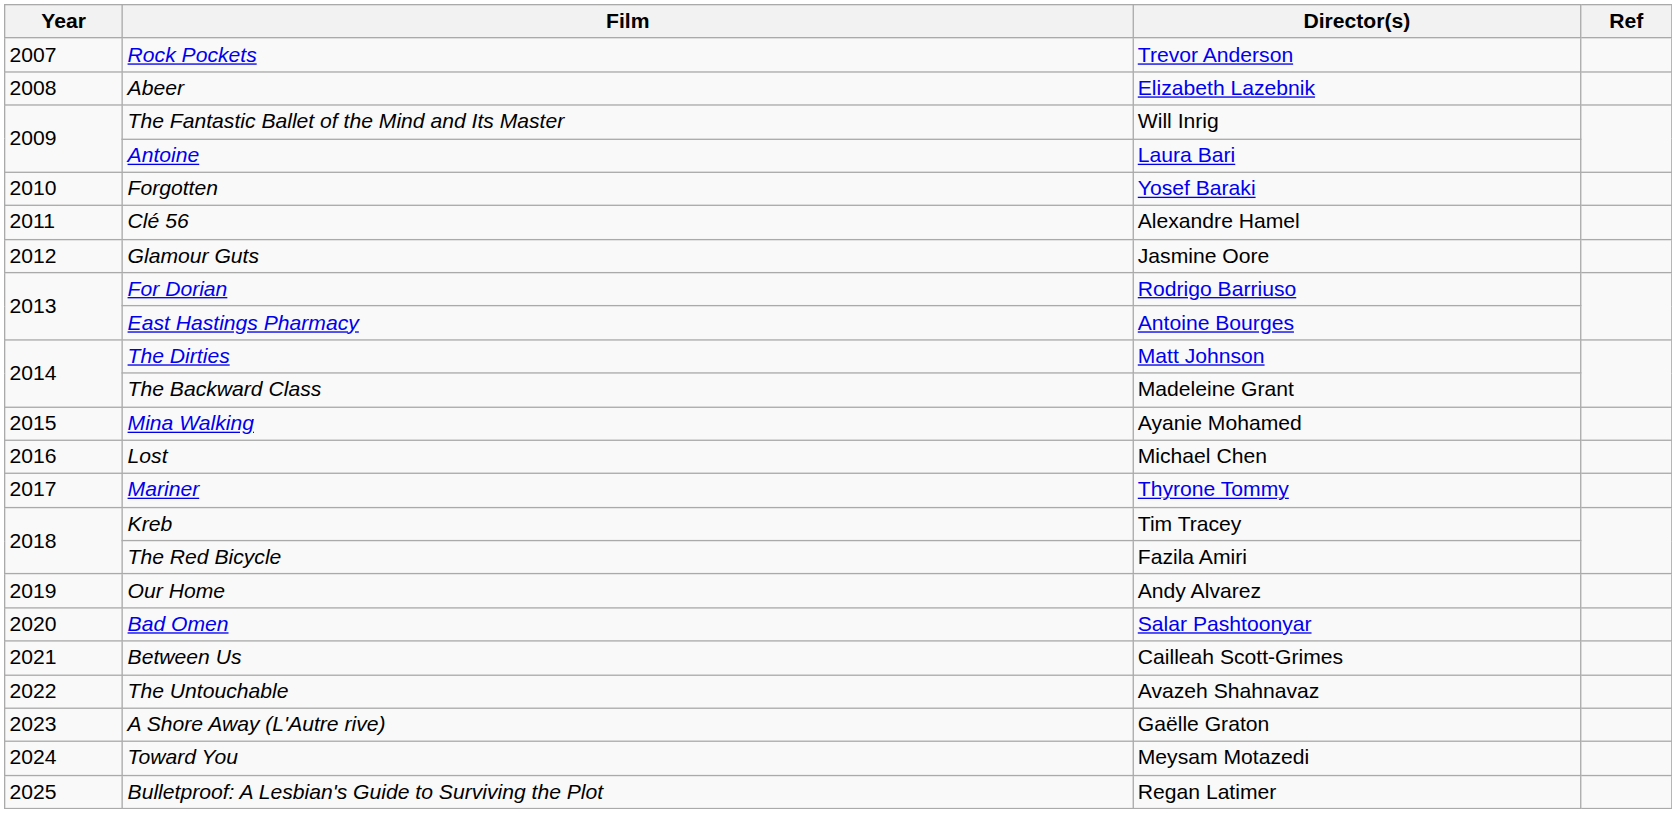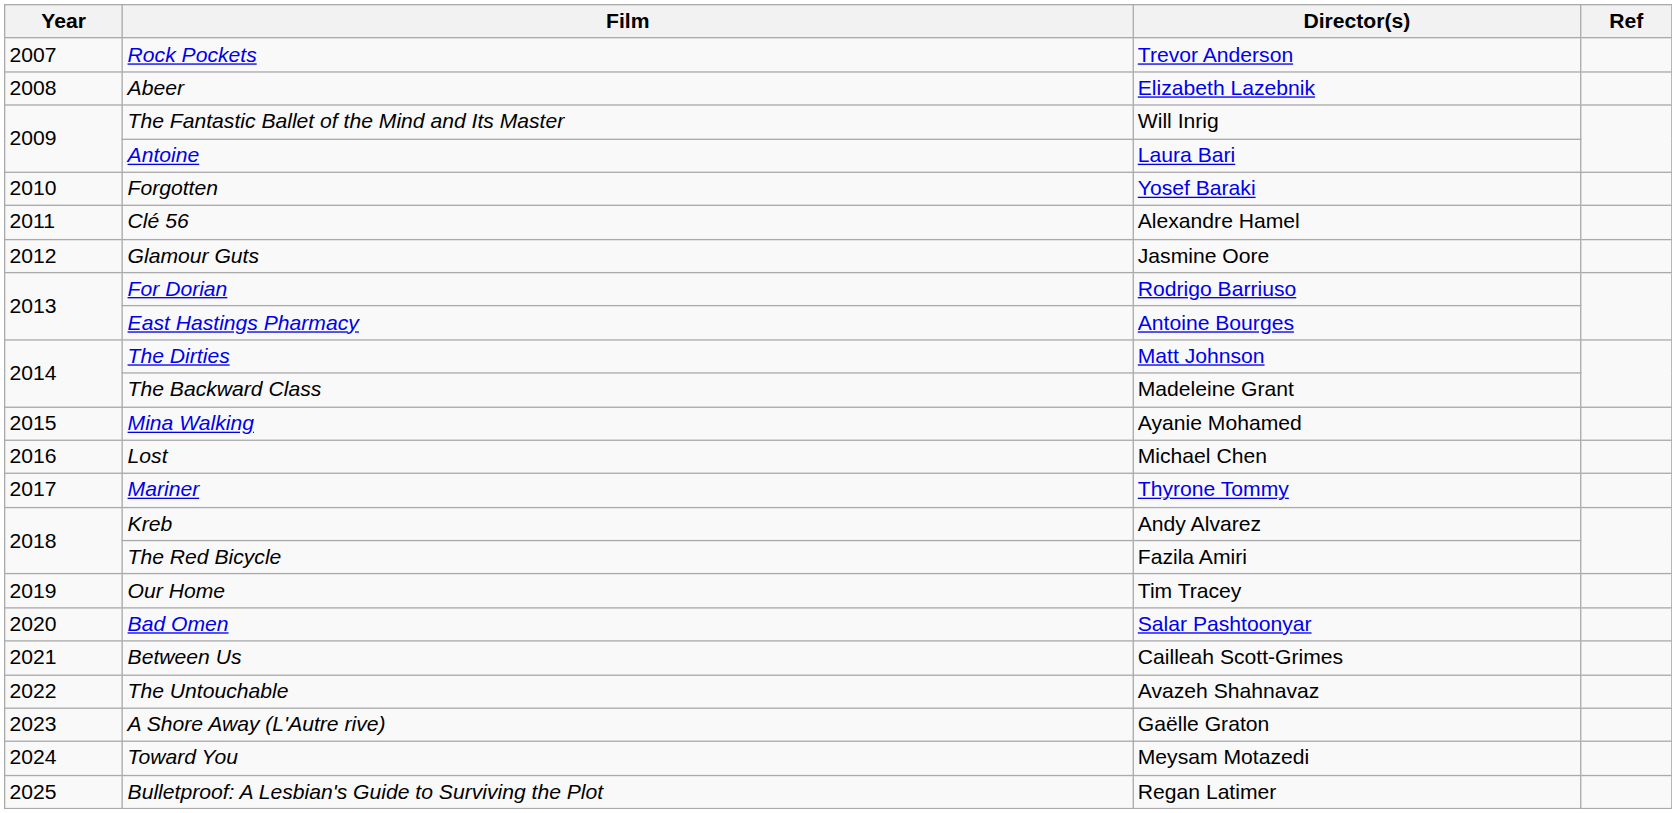Kreb | Director(s): Tim Tracey -> Andy Alvarez
Our Home | Director(s): Andy Alvarez -> Tim Tracey
